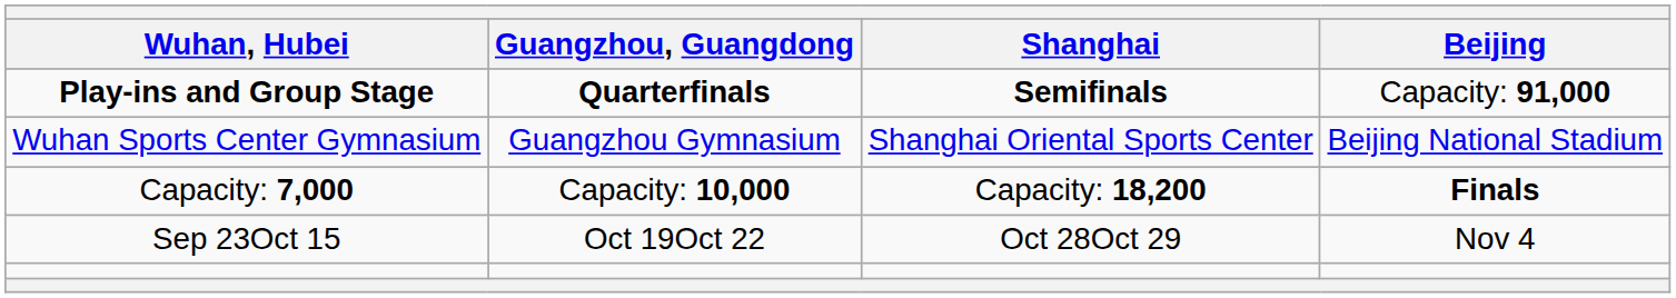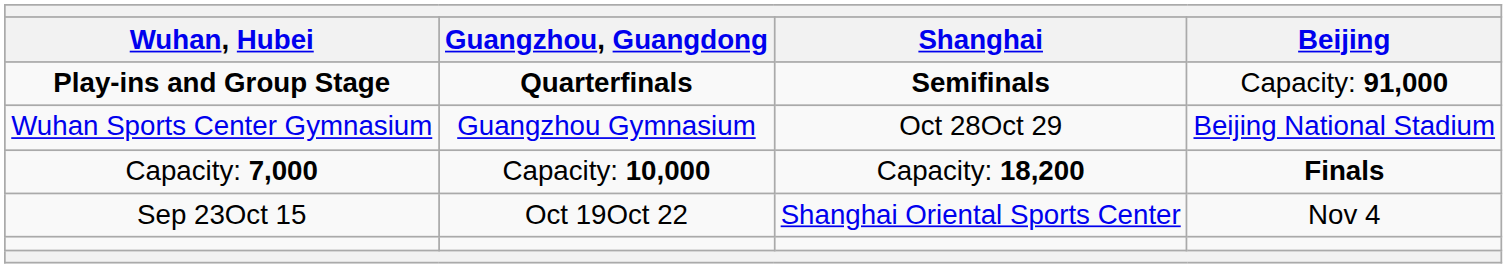Wuhan Sports Center Gymnasium | Shanghai: Shanghai Oriental Sports Center -> Oct 28Oct 29
Sep 23Oct 15 | Shanghai: Oct 28Oct 29 -> Shanghai Oriental Sports Center
